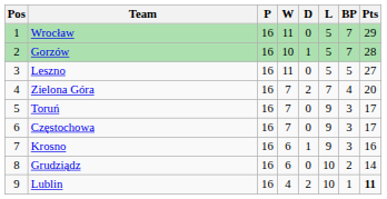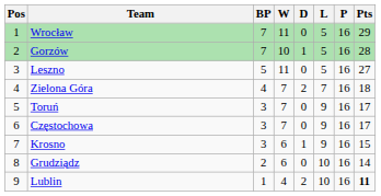columns swapped: P <-> BP
Zielona Góra | Pts: 20 -> 18
Krosno | Pts: 16 -> 15
